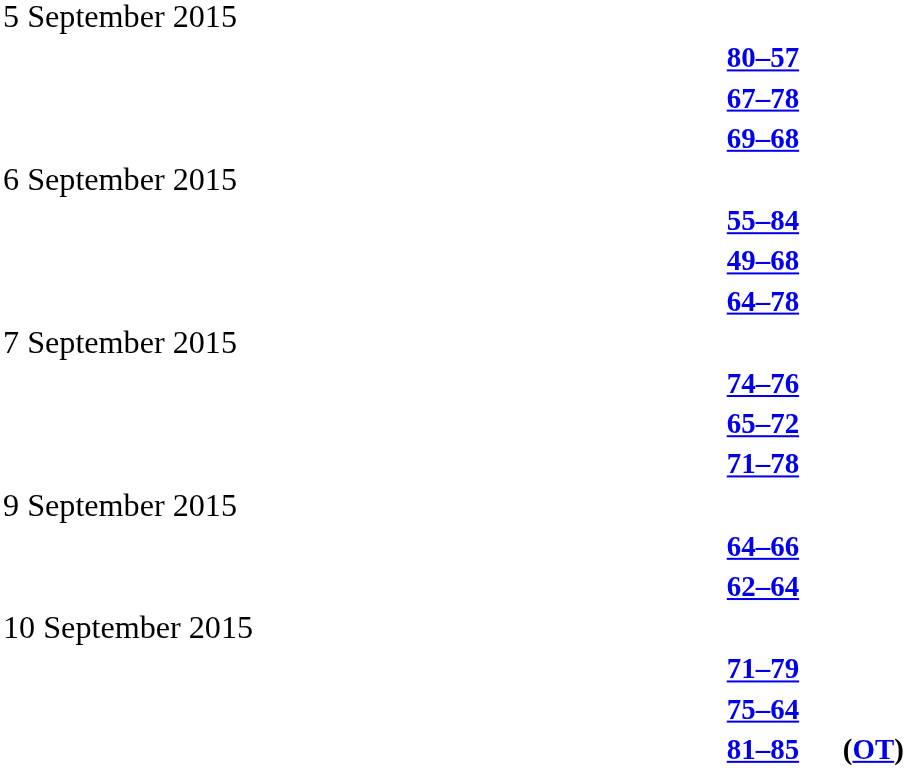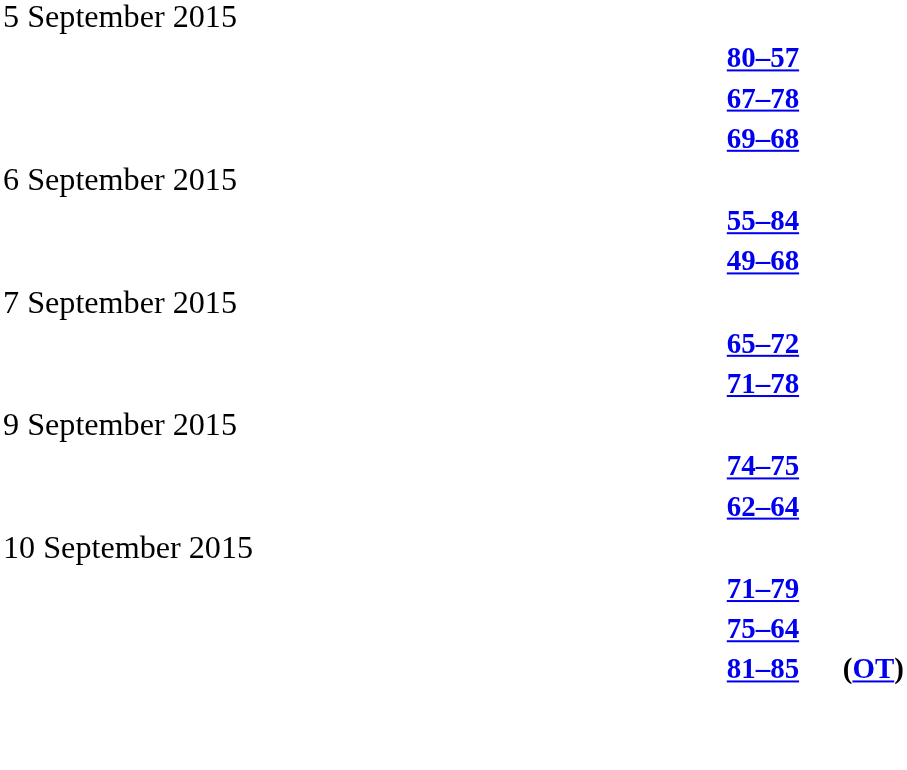- row: 64–78
- row: 74–76
- row: 64–66
+ row: 74–75
